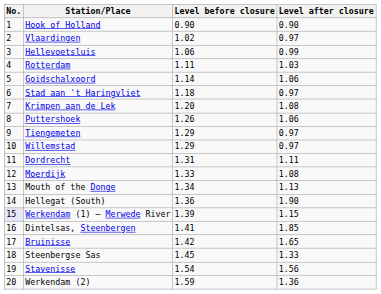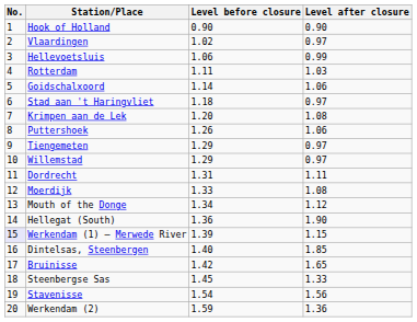Mouth of the Donge | Level after closure: 1.13 -> 1.12
Dintelsas, Steenbergen | Level before closure: 1.41 -> 1.40
